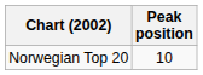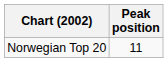Norwegian Top 20 | Peak position: 10 -> 11
